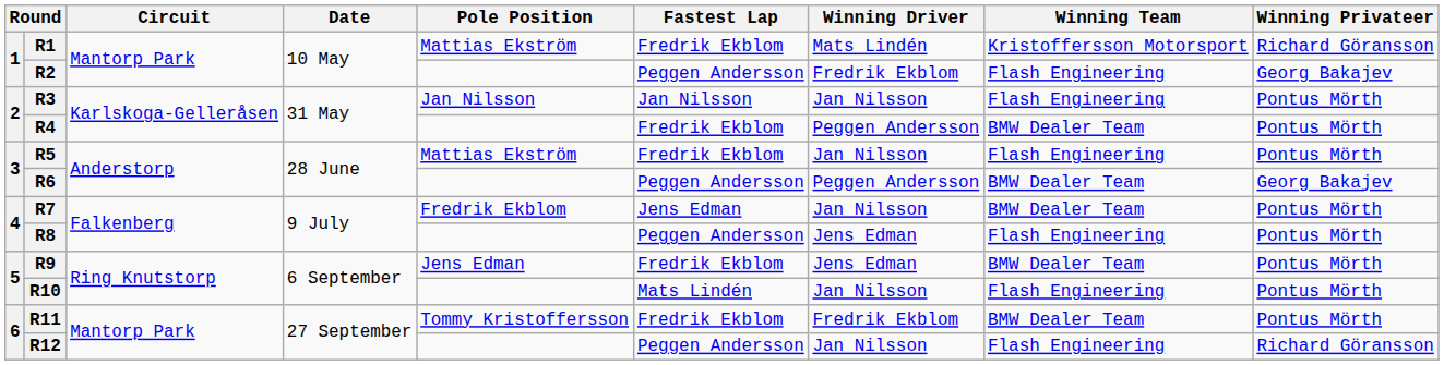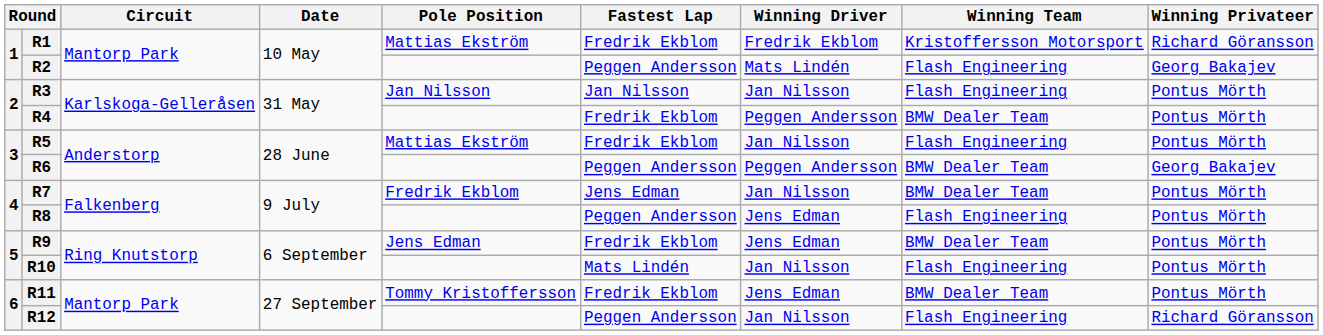R1 | Winning Driver: Mats Lindén -> Fredrik Ekblom
R2 | Winning Driver: Fredrik Ekblom -> Mats Lindén
R11 | Winning Driver: Fredrik Ekblom -> Jens Edman
